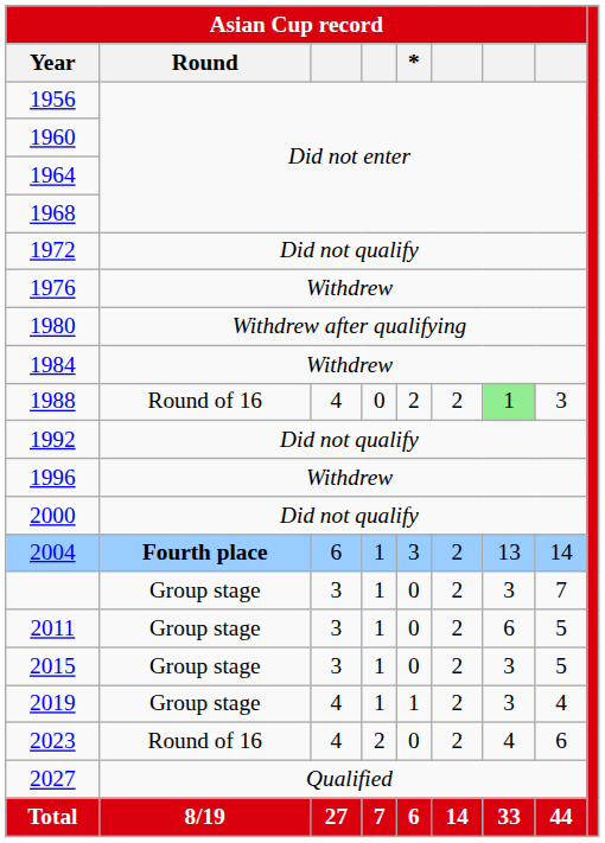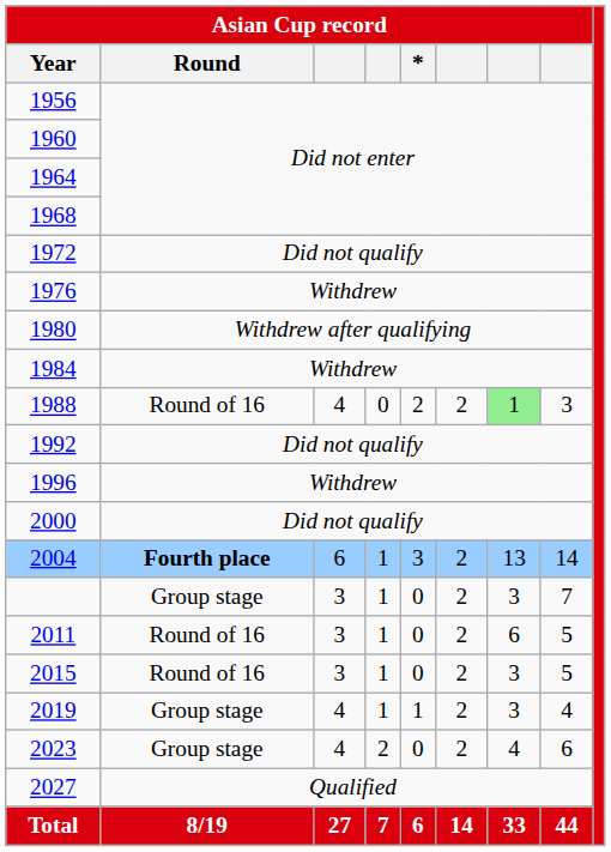2011 | Asian Cup record / Round: Group stage -> Round of 16
2015 | Asian Cup record / Round: Group stage -> Round of 16
2023 | Asian Cup record / Round: Round of 16 -> Group stage
